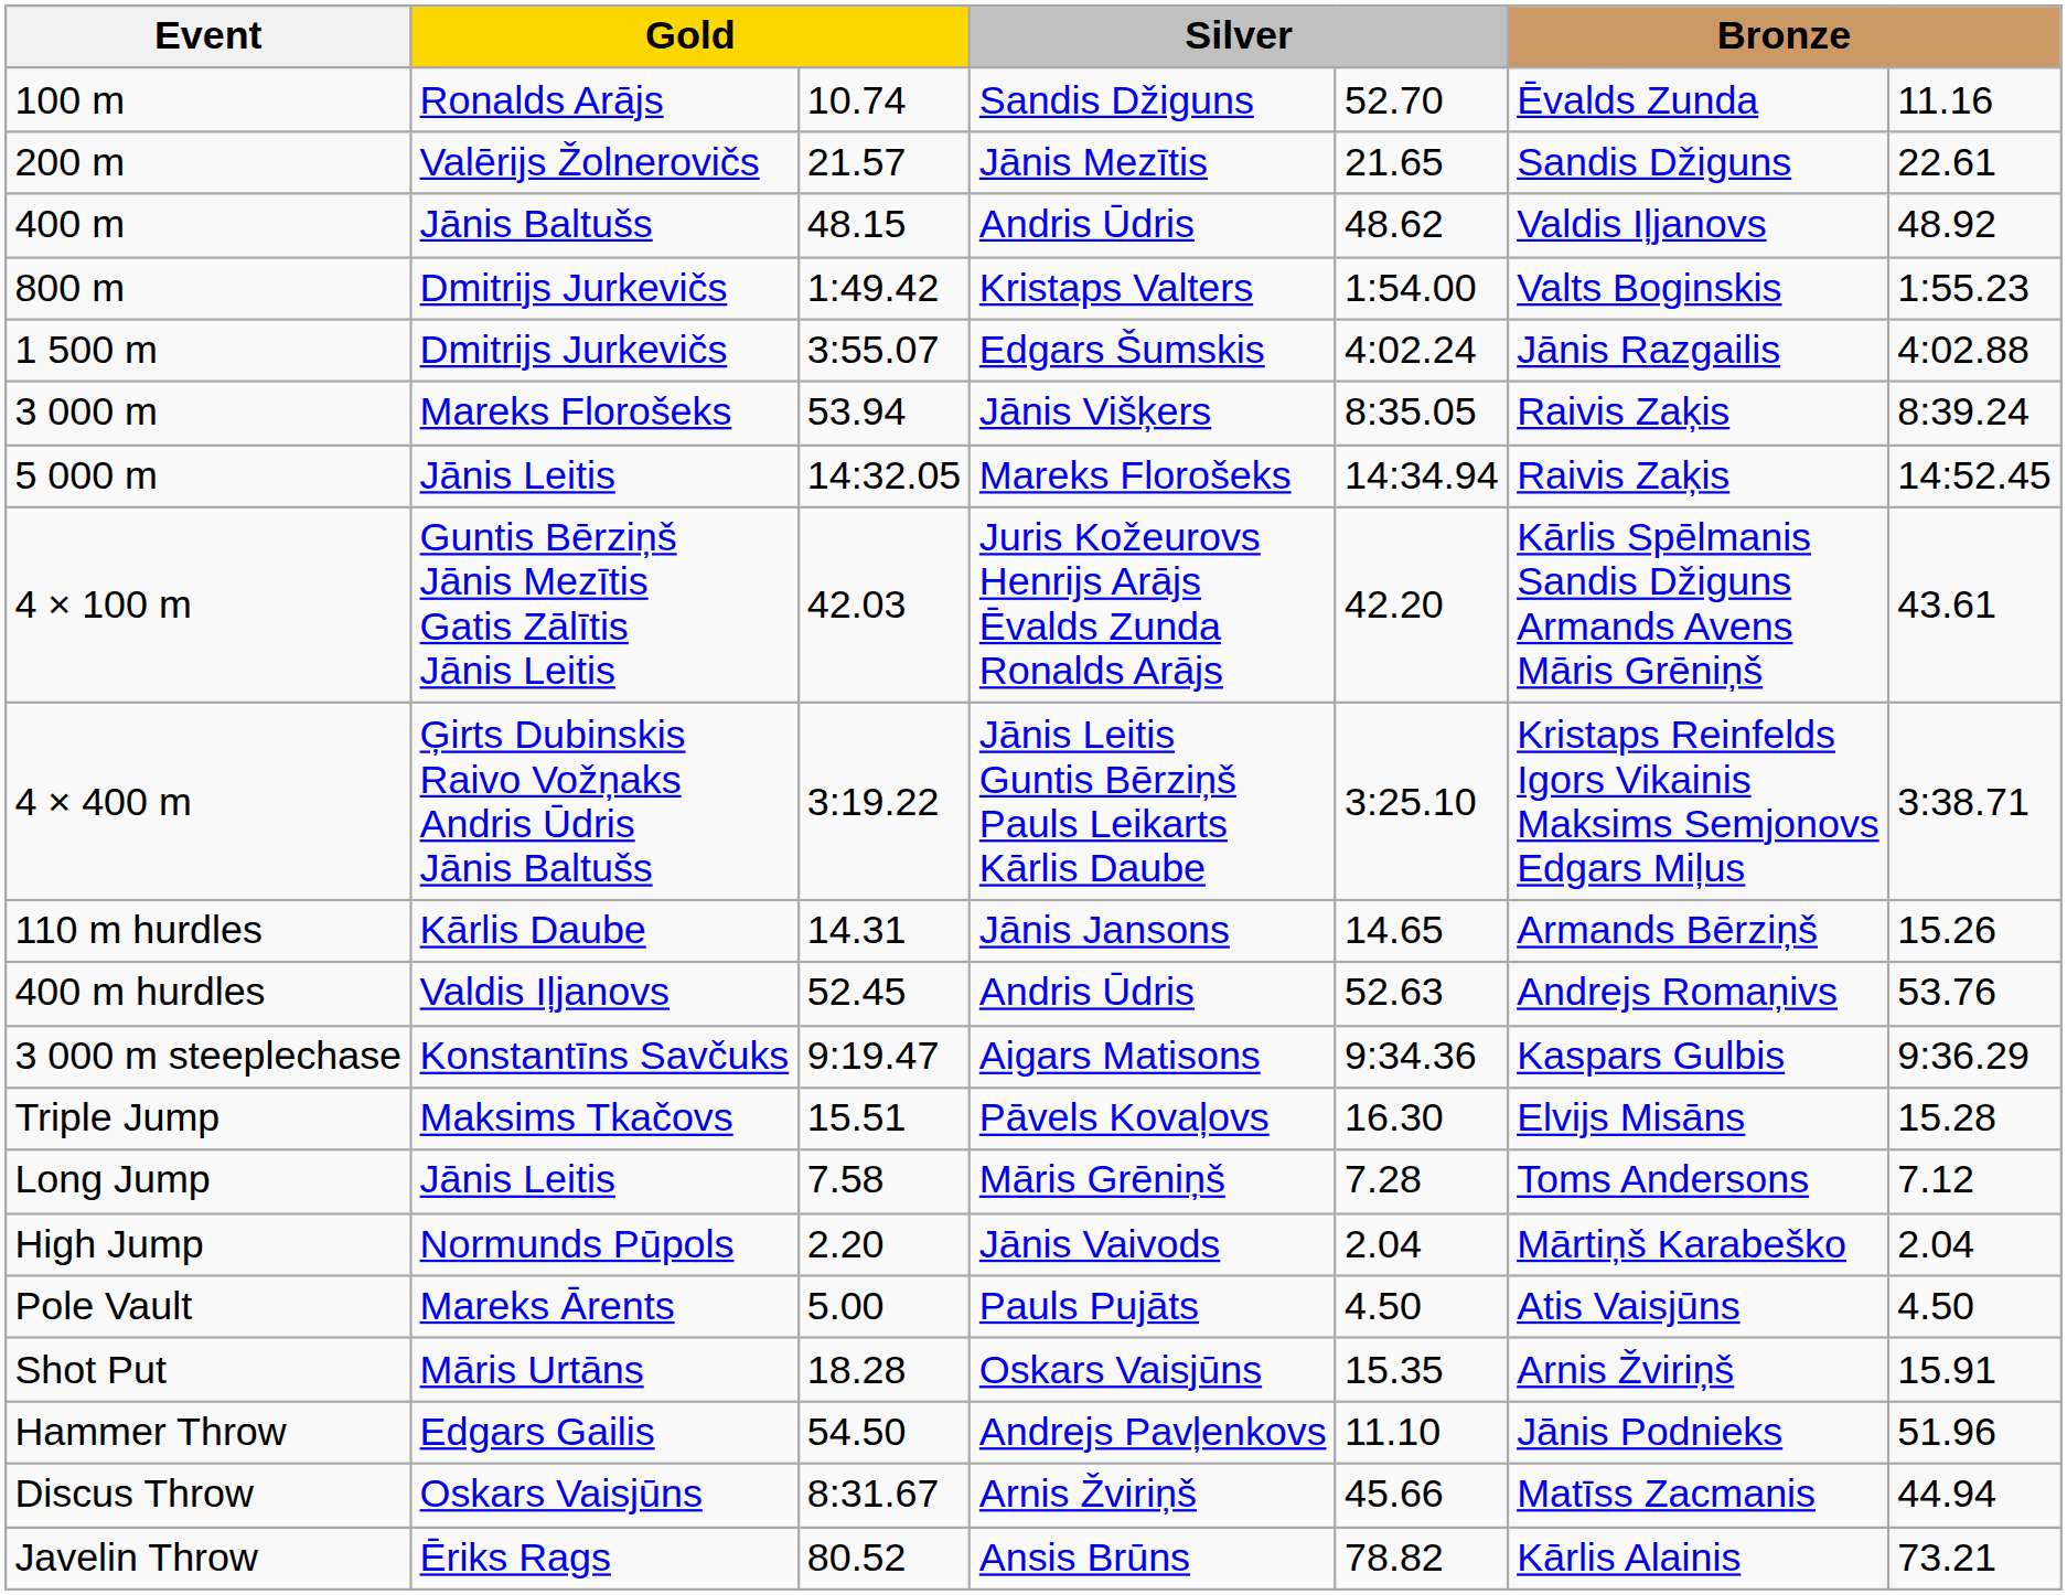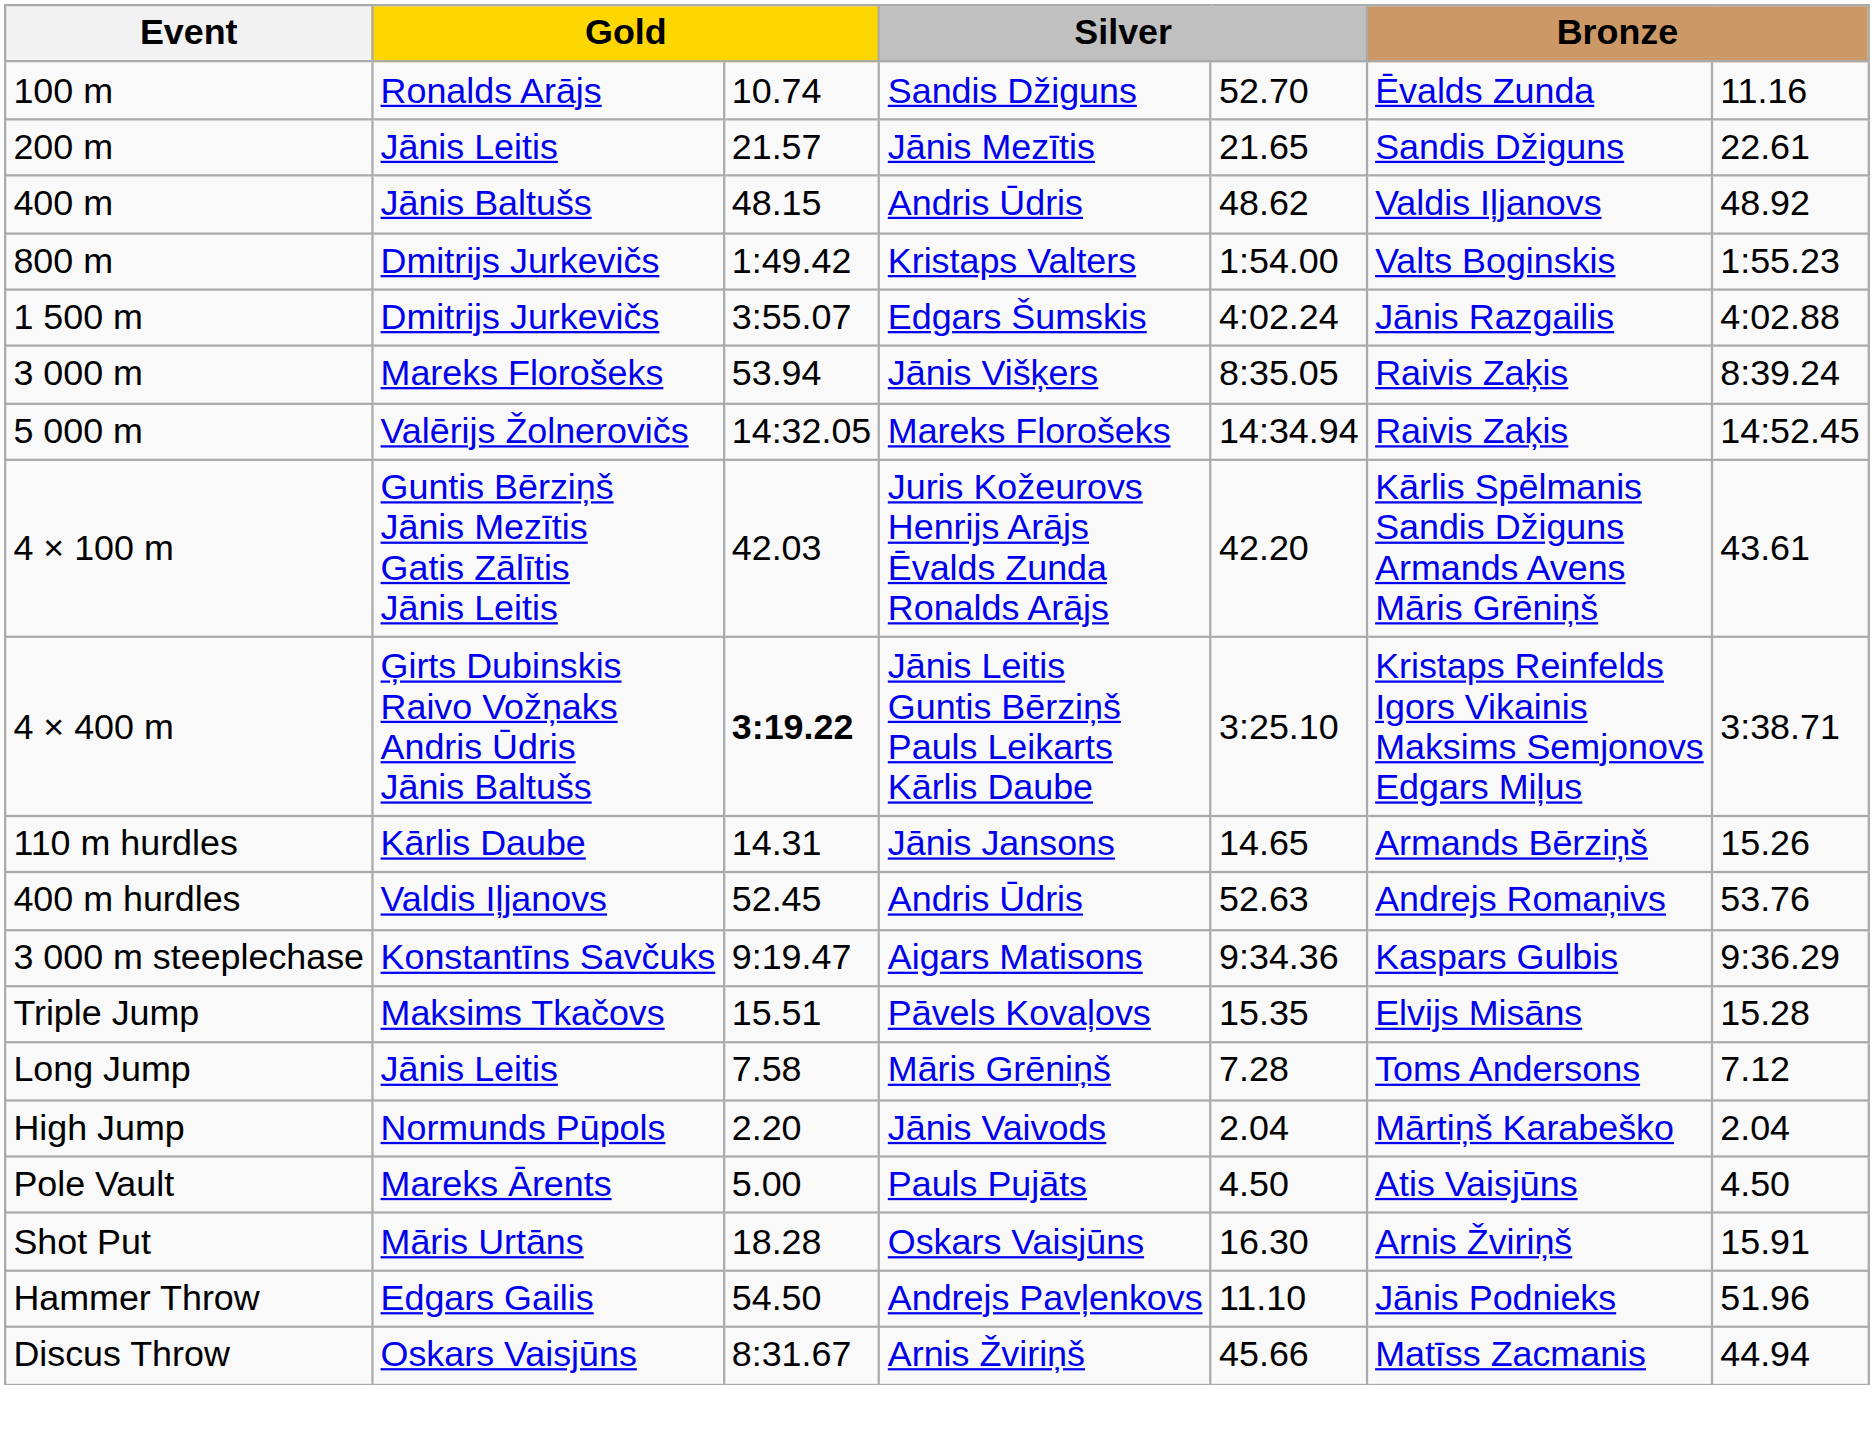200 m | column 2: Valērijs Žolnerovičs -> Jānis Leitis
5 000 m | column 2: Jānis Leitis -> Valērijs Žolnerovičs
4 × 400 m | column 3: normal -> bold
Triple Jump | column 5: 16.30 -> 15.35
Shot Put | column 5: 15.35 -> 16.30
- row: Javelin Throw | Ēriks Rags | 80.52 | Ansis Brūns | 78.82 | Kārlis Alainis | 73.21
